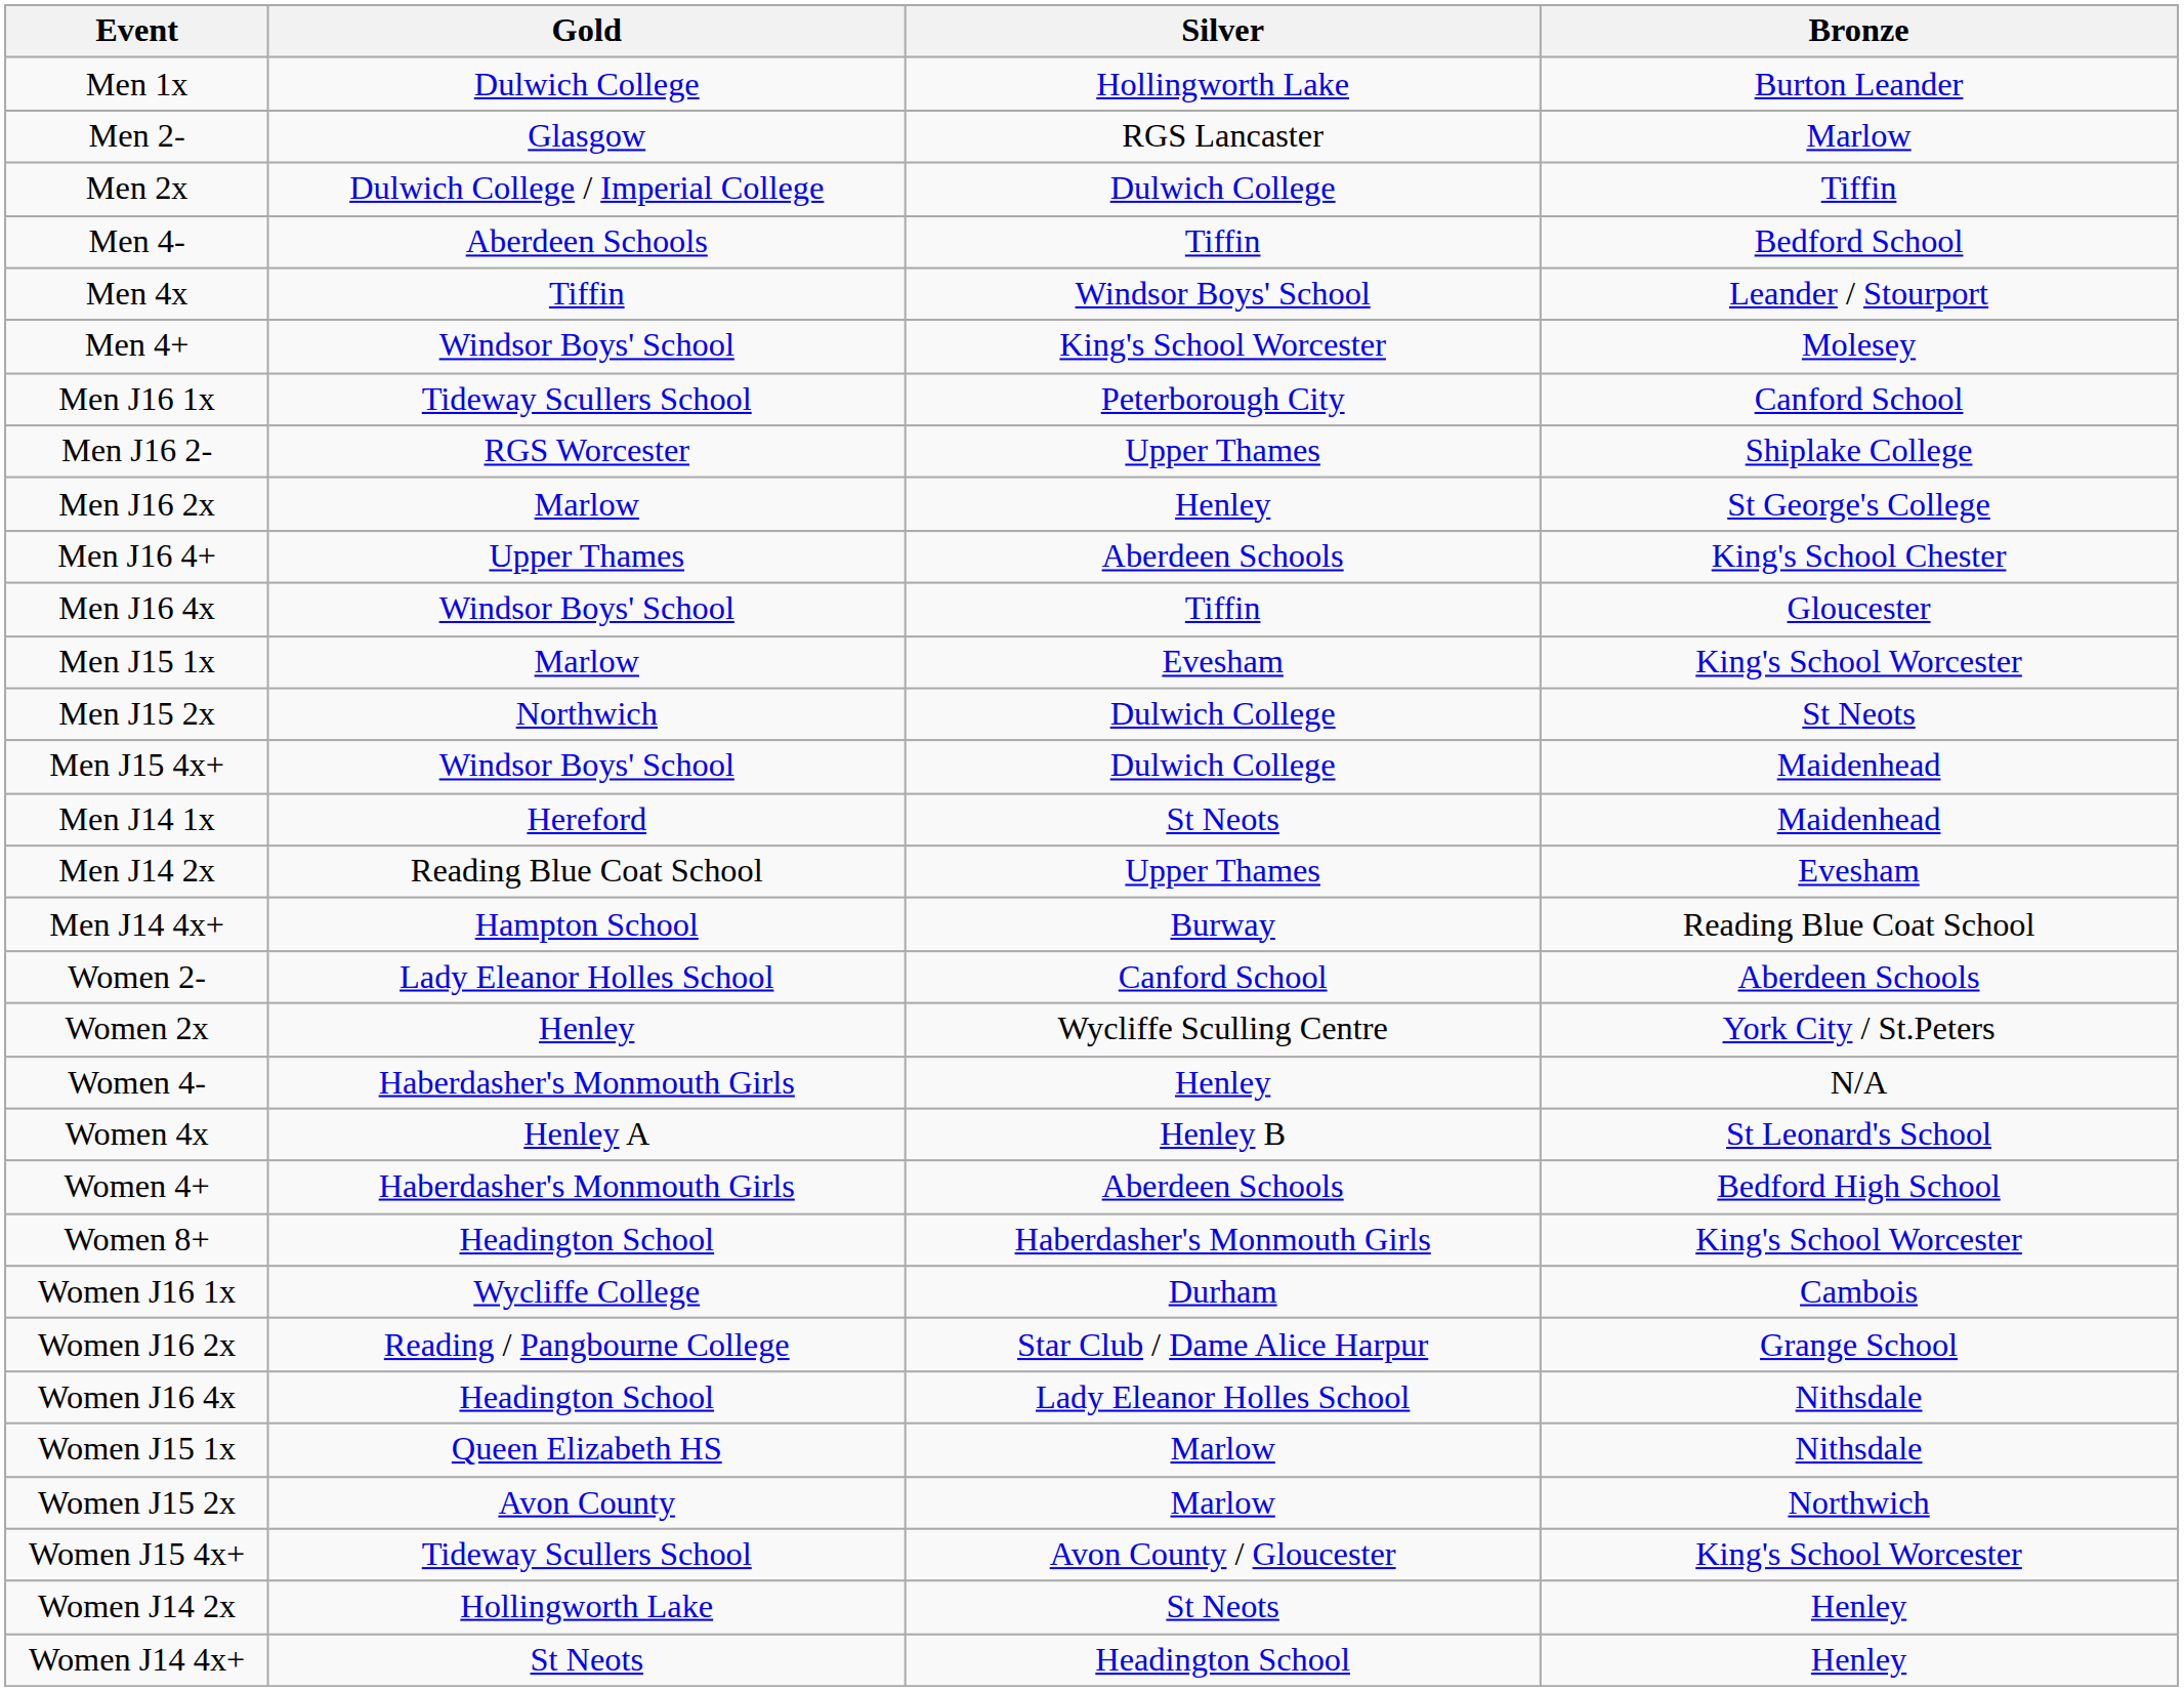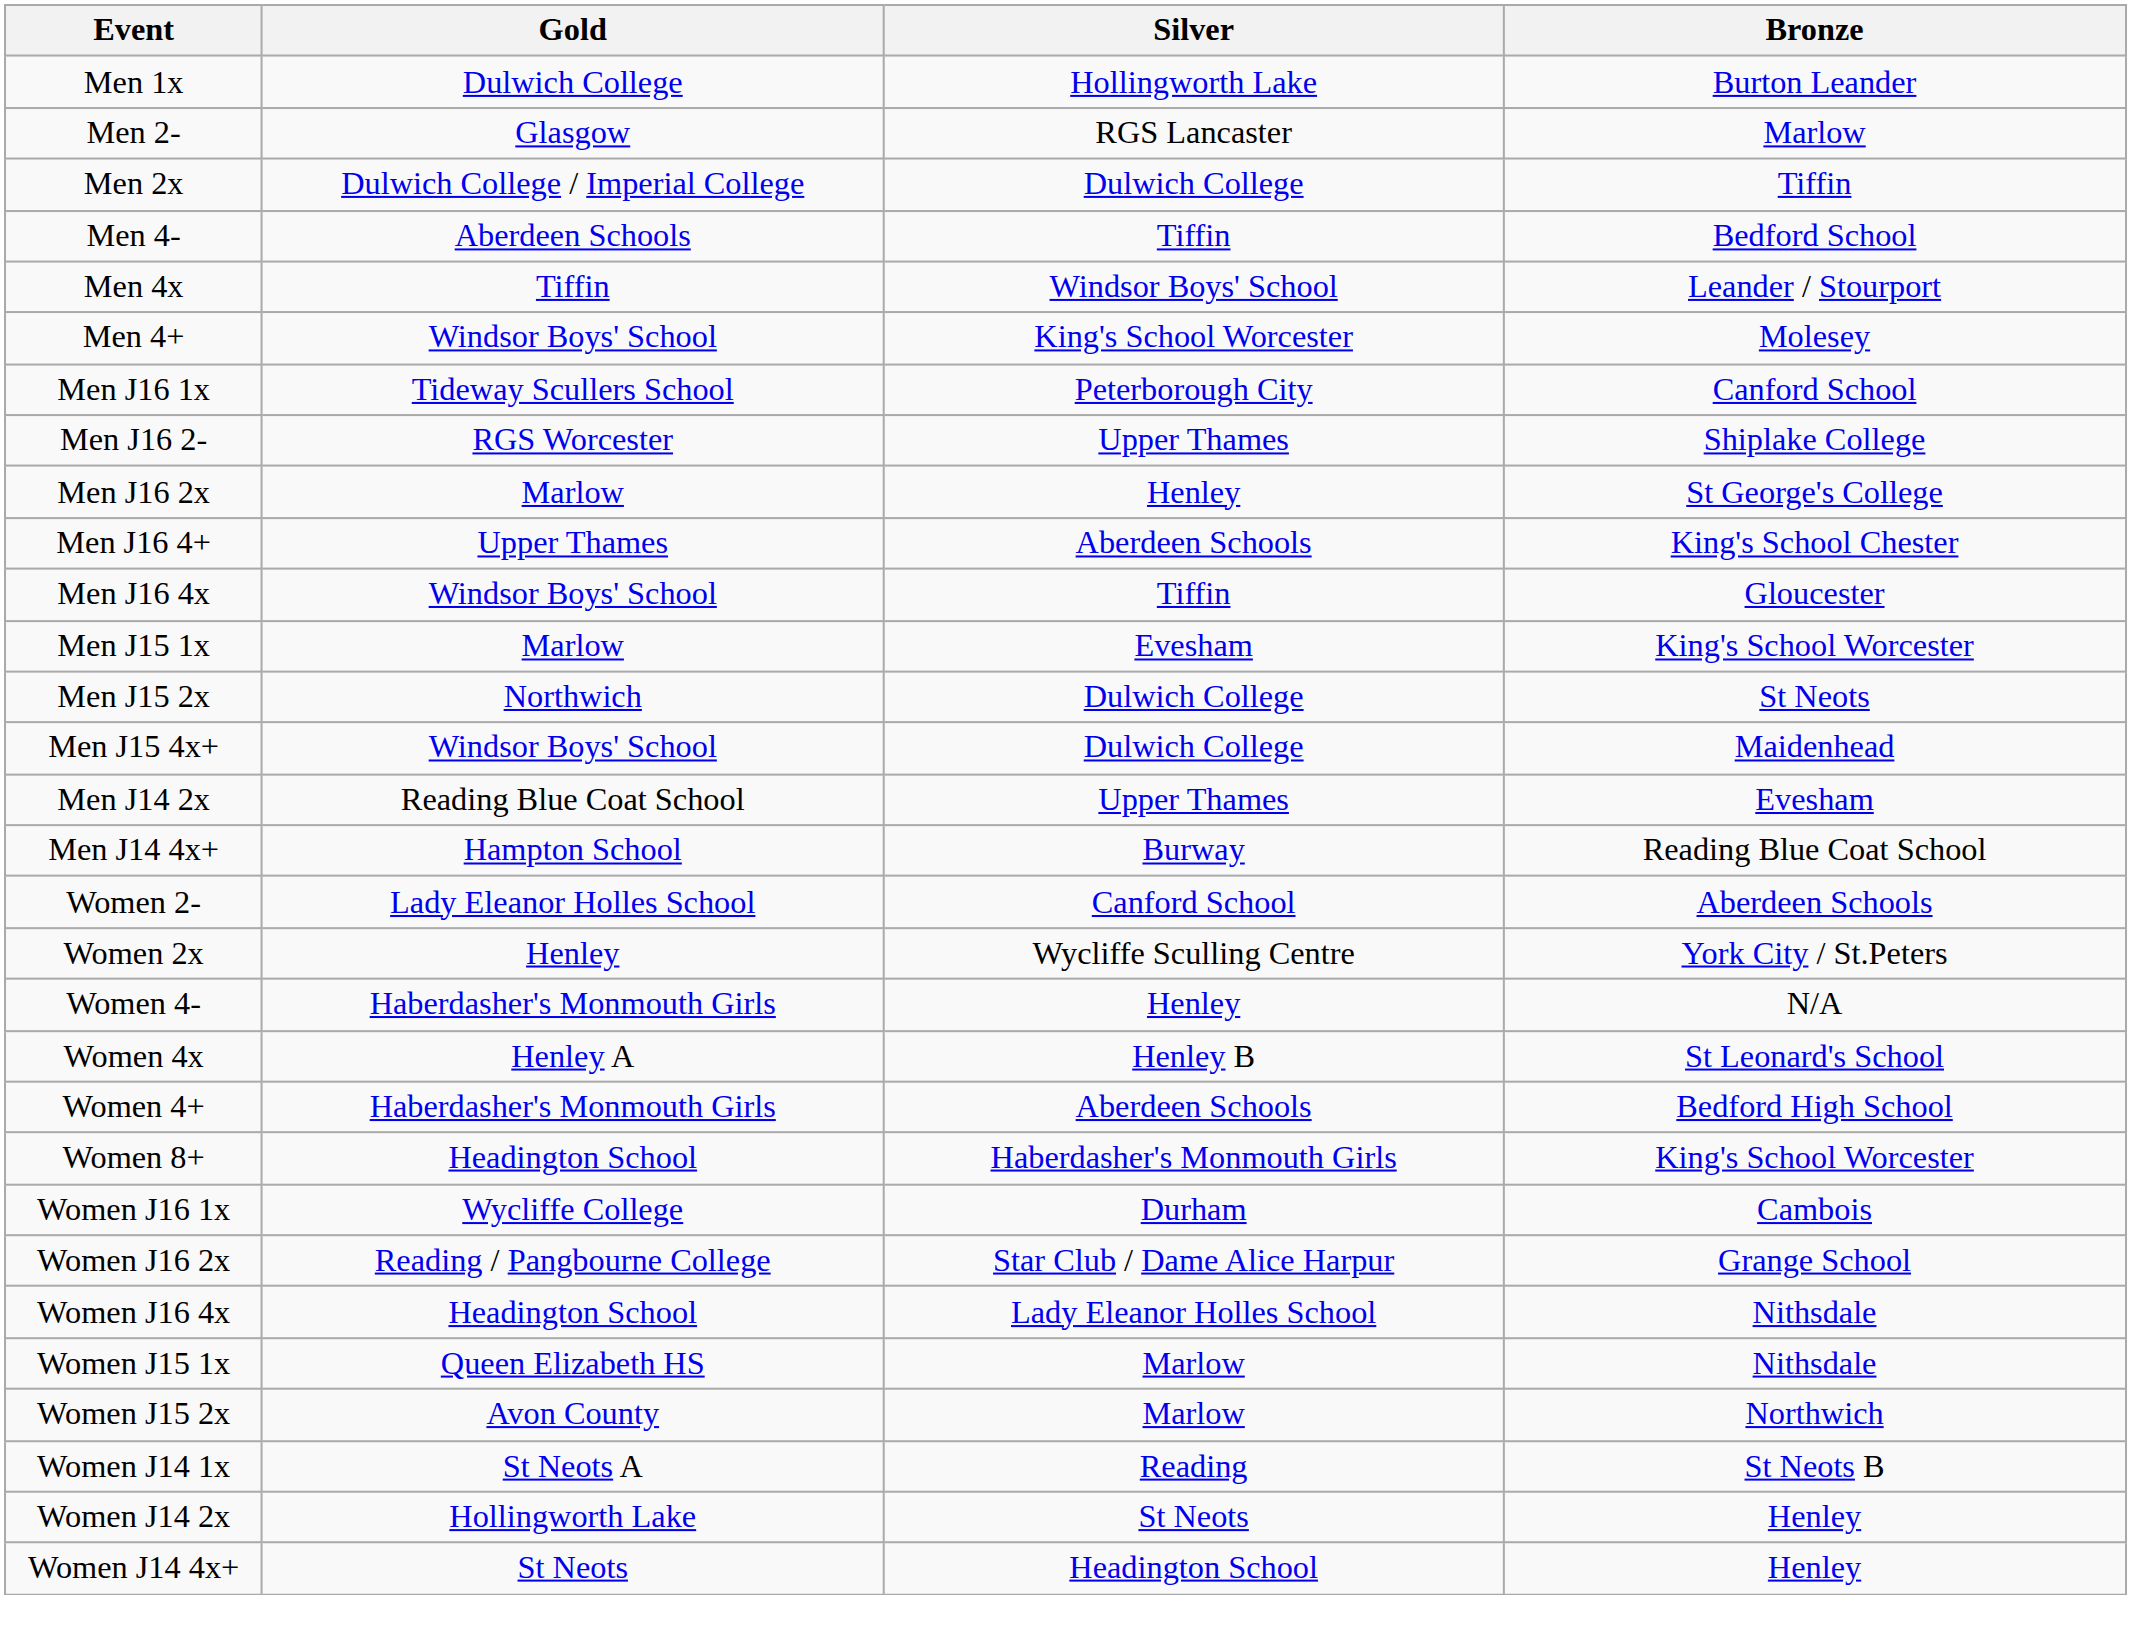- row: Men J14 1x | Hereford | St Neots | Maidenhead
- row: Women J15 4x+ | Tideway Scullers School | Avon County / Gloucester | King's School Worcester
+ row: Women J14 1x | St Neots A | Reading | St Neots B
